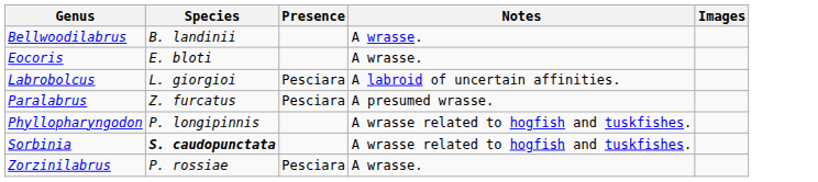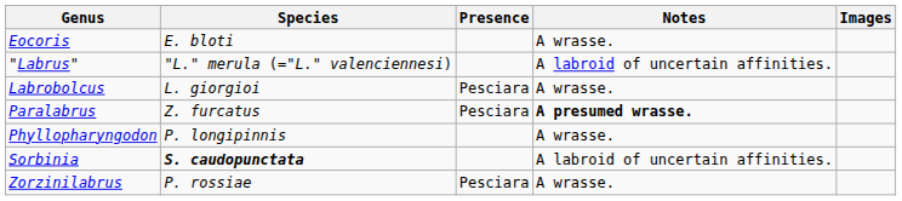- row: Bellwoodilabrus | B. landinii | A wrasse.
+ row: "Labrus" | "L." merula (="L." valenciennesi) | A labroid of uncertain affinities.
Labrobolcus | Notes: A labroid of uncertain affinities. -> A wrasse.
Paralabrus | Notes: normal -> bold
Phyllopharyngodon | Notes: A wrasse related to hogfish and tuskfishes. -> A wrasse.
Sorbinia | Notes: A wrasse related to hogfish and tuskfishes. -> A labroid of uncertain affinities.
